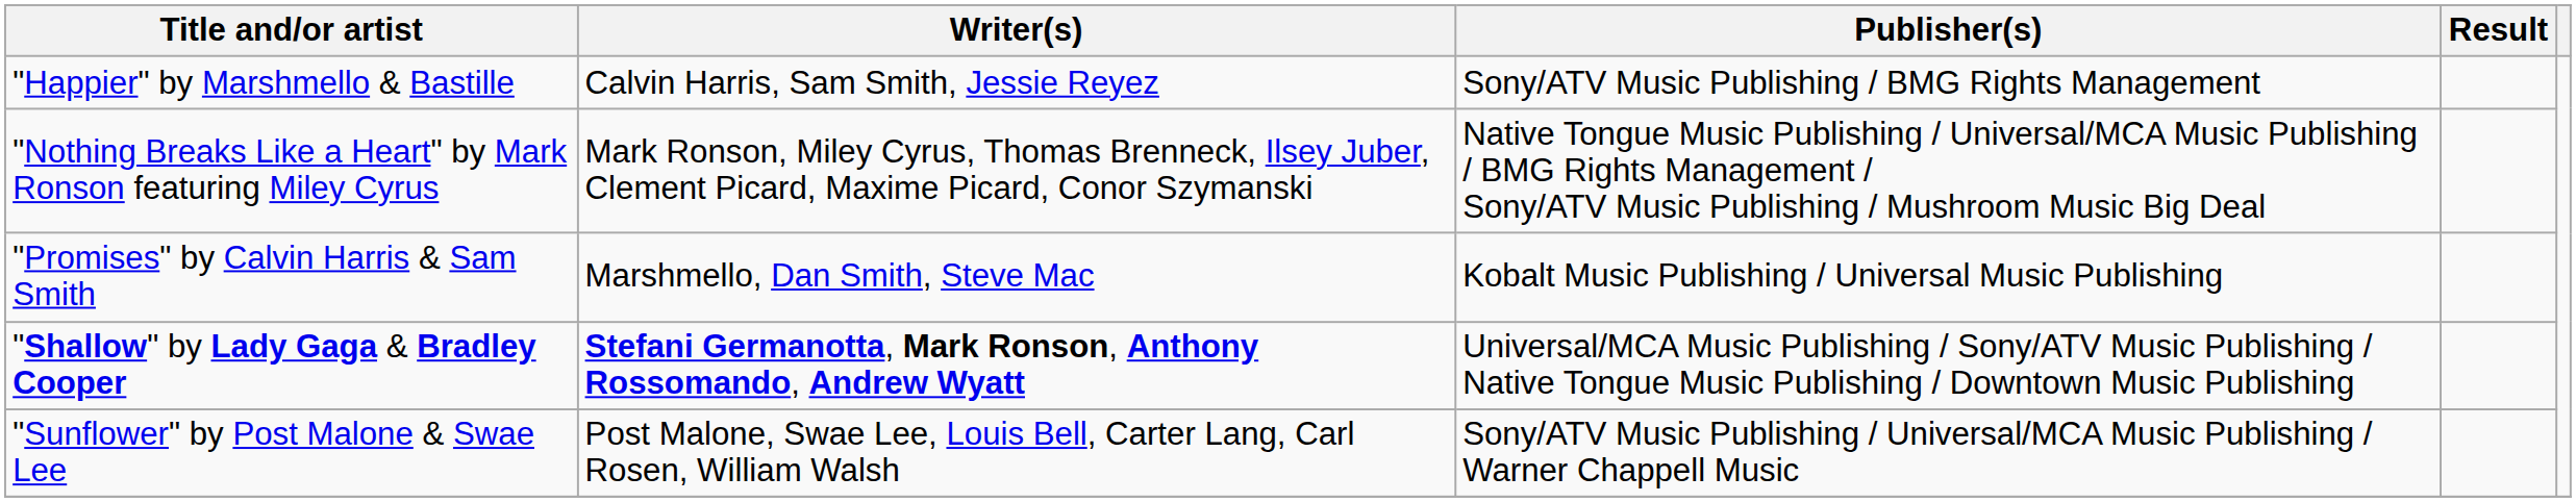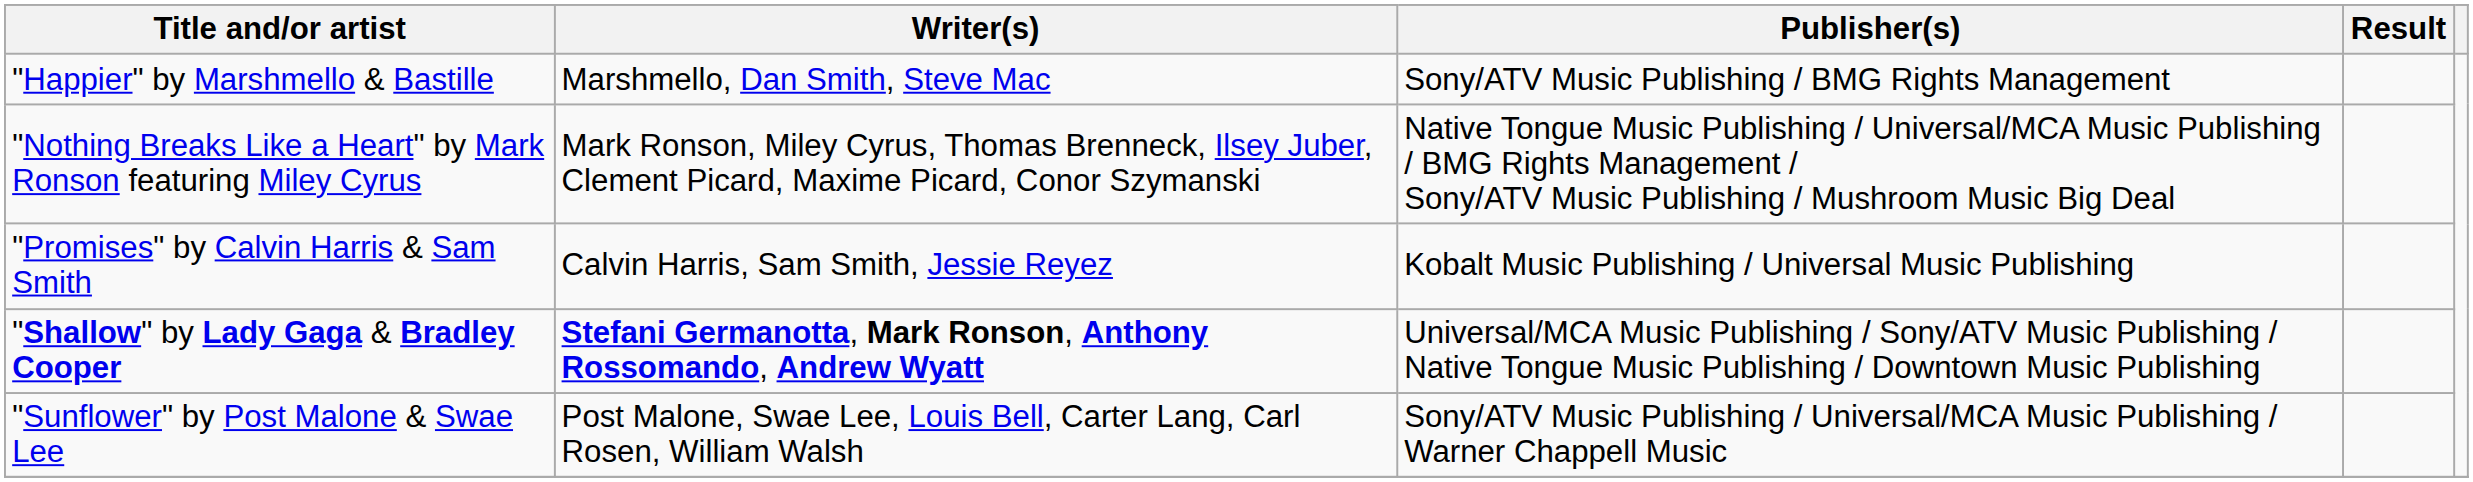"Happier" by Marshmello & Bastille | Writer(s): Calvin Harris, Sam Smith, Jessie Reyez -> Marshmello, Dan Smith, Steve Mac
"Promises" by Calvin Harris & Sam Smith | Writer(s): Marshmello, Dan Smith, Steve Mac -> Calvin Harris, Sam Smith, Jessie Reyez
